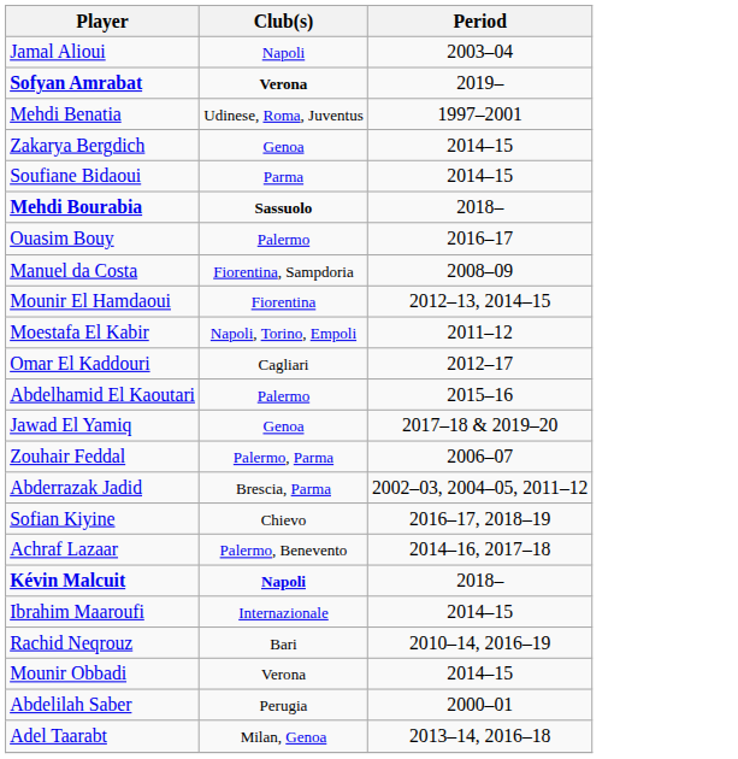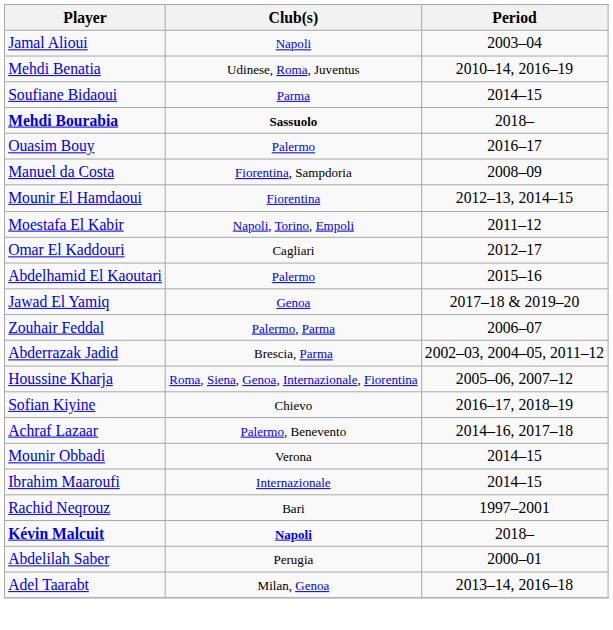- row: Sofyan Amrabat | Verona | 2019–
Mehdi Benatia | Period: 1997–2001 -> 2010–14, 2016–19
- row: Zakarya Bergdich | Genoa | 2014–15
+ row: Houssine Kharja | Roma, Siena, Genoa, Internazionale, Fiorentina | 2005–06, 2007–12
rows swapped: Kévin Malcuit <-> Mounir Obbadi
Rachid Neqrouz | Period: 2010–14, 2016–19 -> 1997–2001
